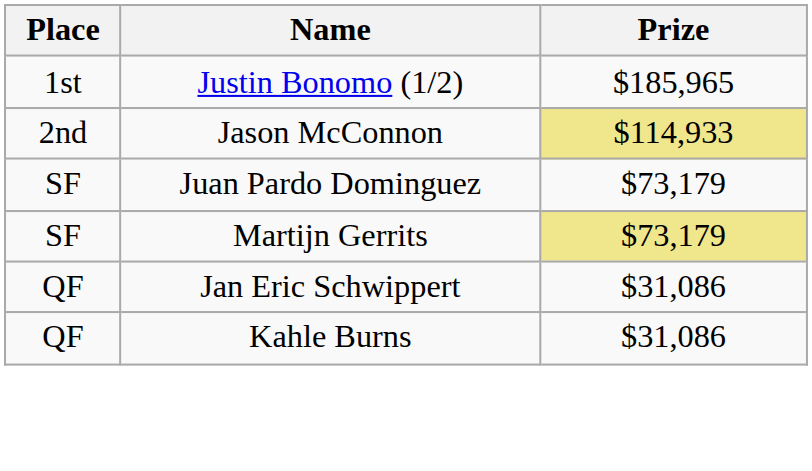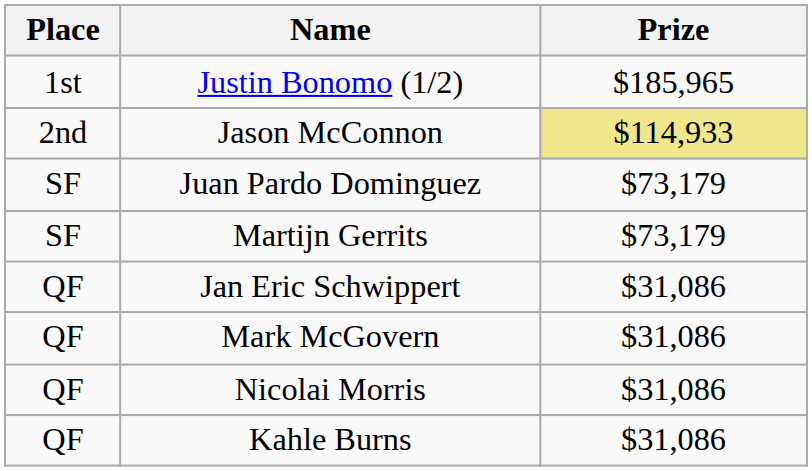Martijn Gerrits | Prize: khaki background -> no background
+ row: QF | Mark McGovern | $31,086
+ row: QF | Nicolai Morris | $31,086
